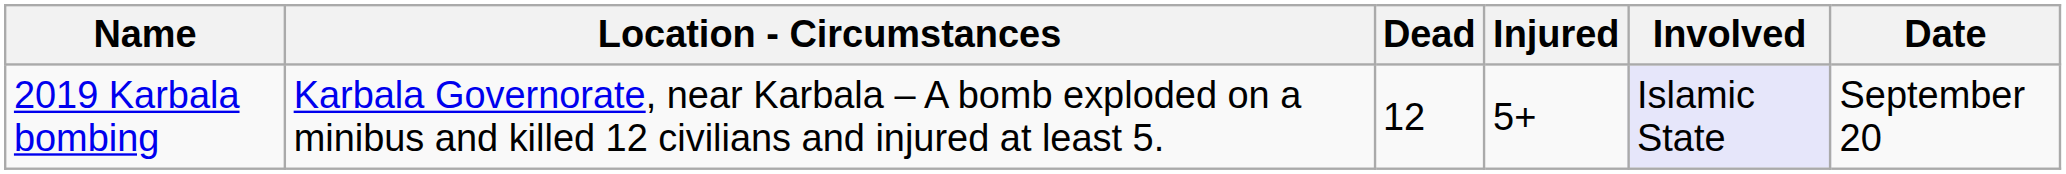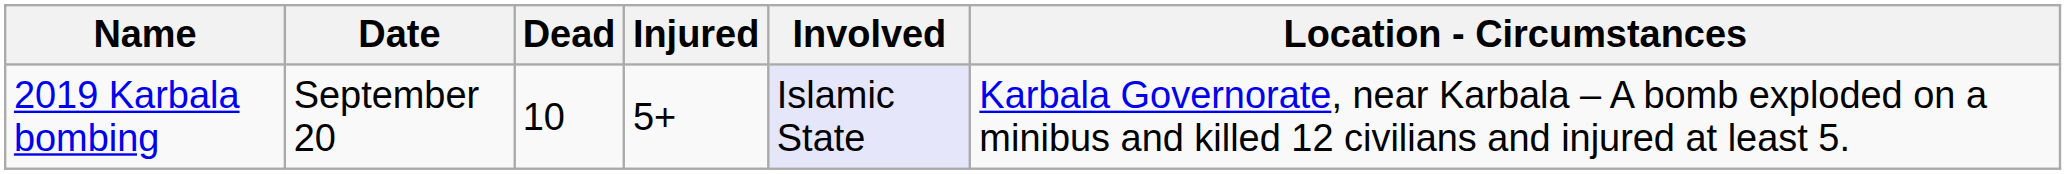columns swapped: Date <-> Location - Circumstances
2019 Karbala bombing | Dead: 12 -> 10
